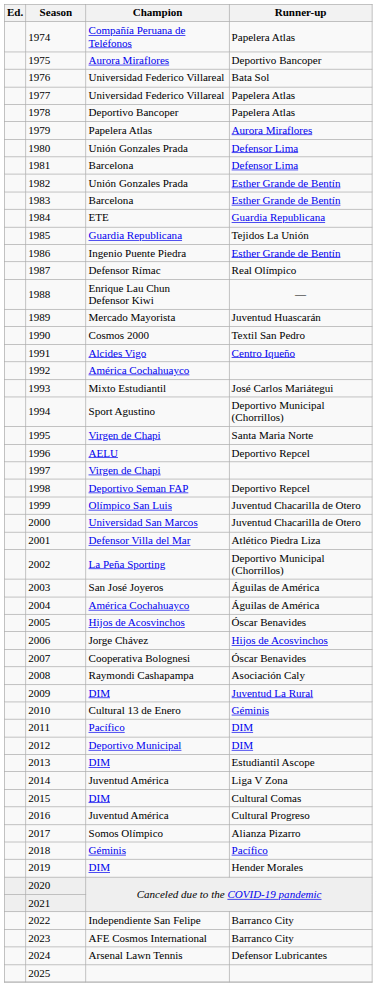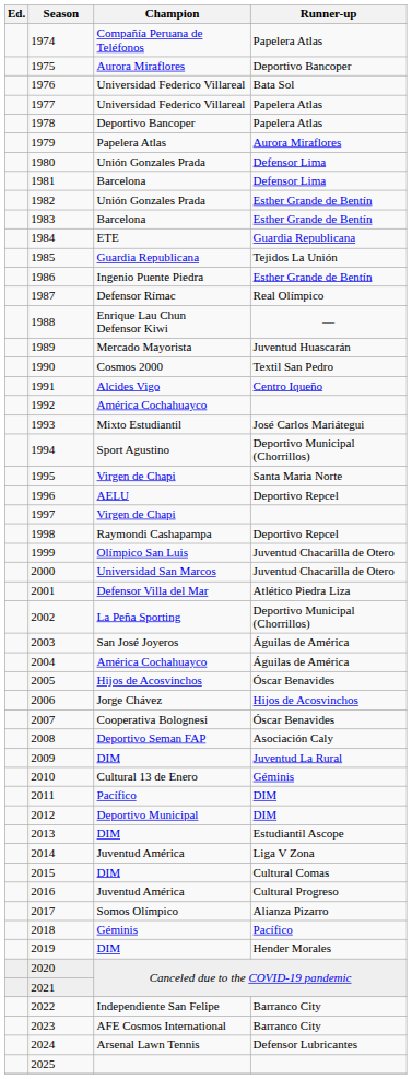1998 | Champion: Deportivo Seman FAP -> Raymondi Cashapampa
2008 | Champion: Raymondi Cashapampa -> Deportivo Seman FAP
